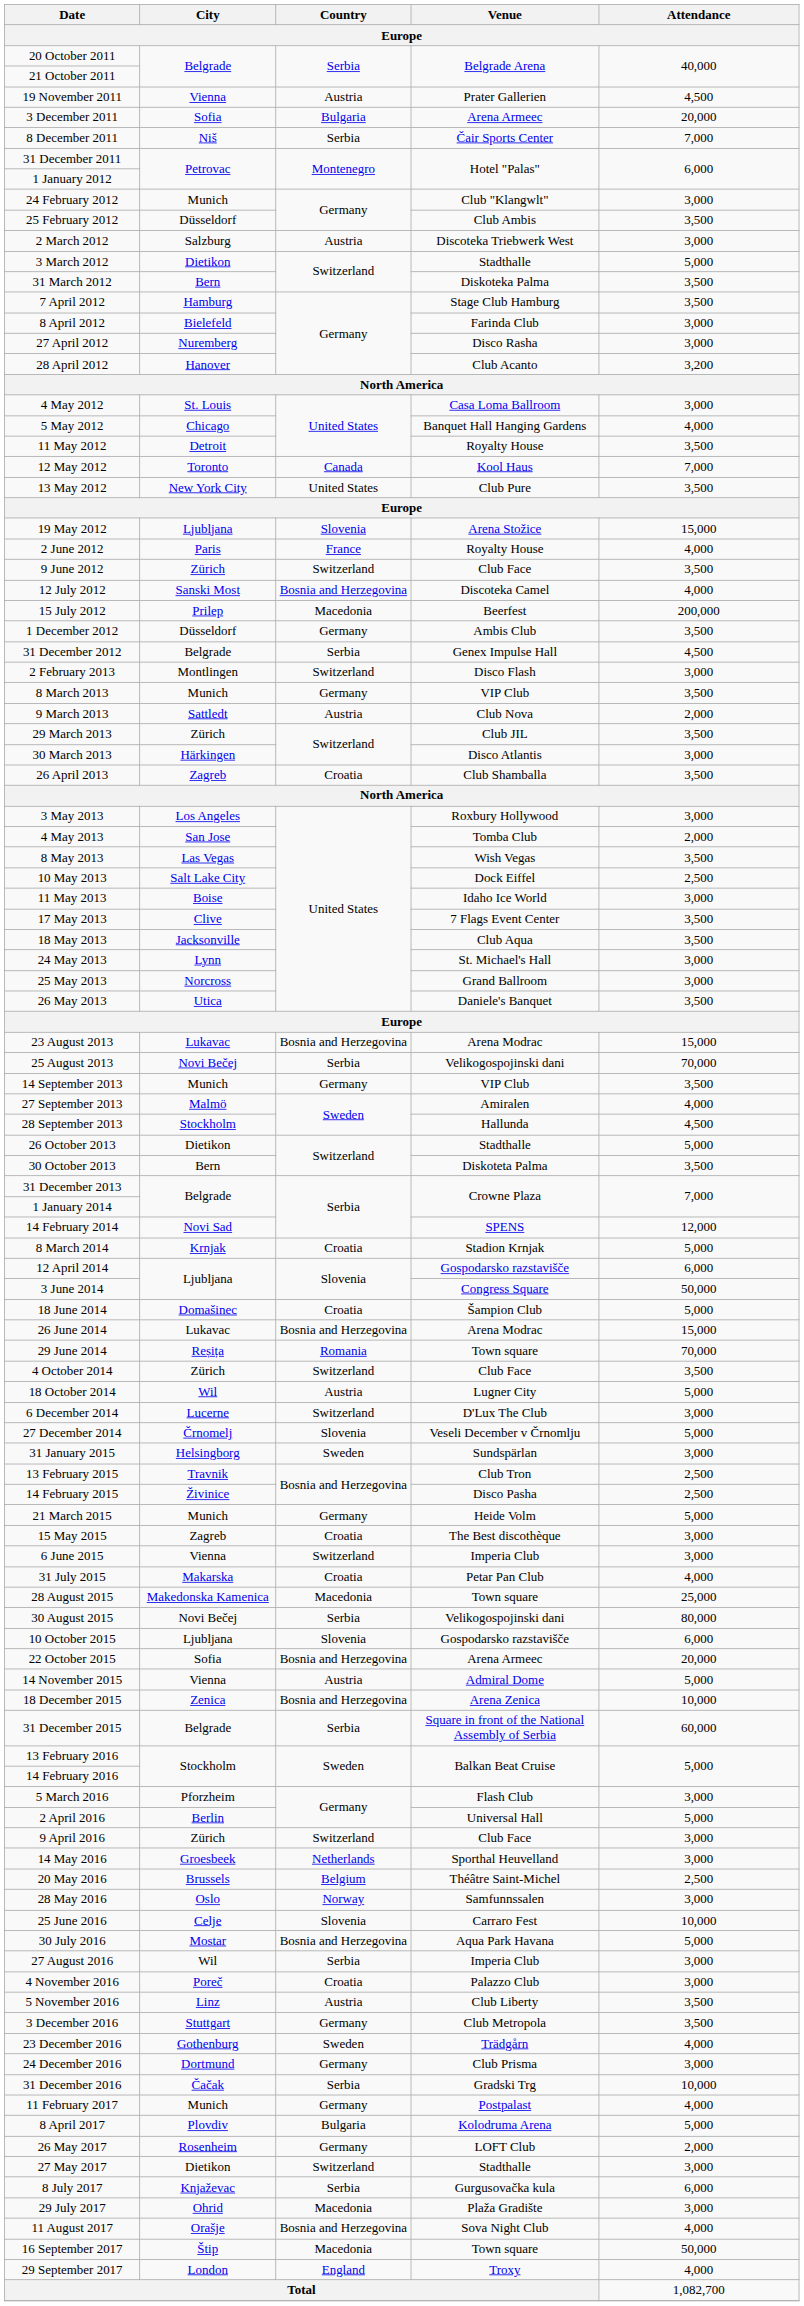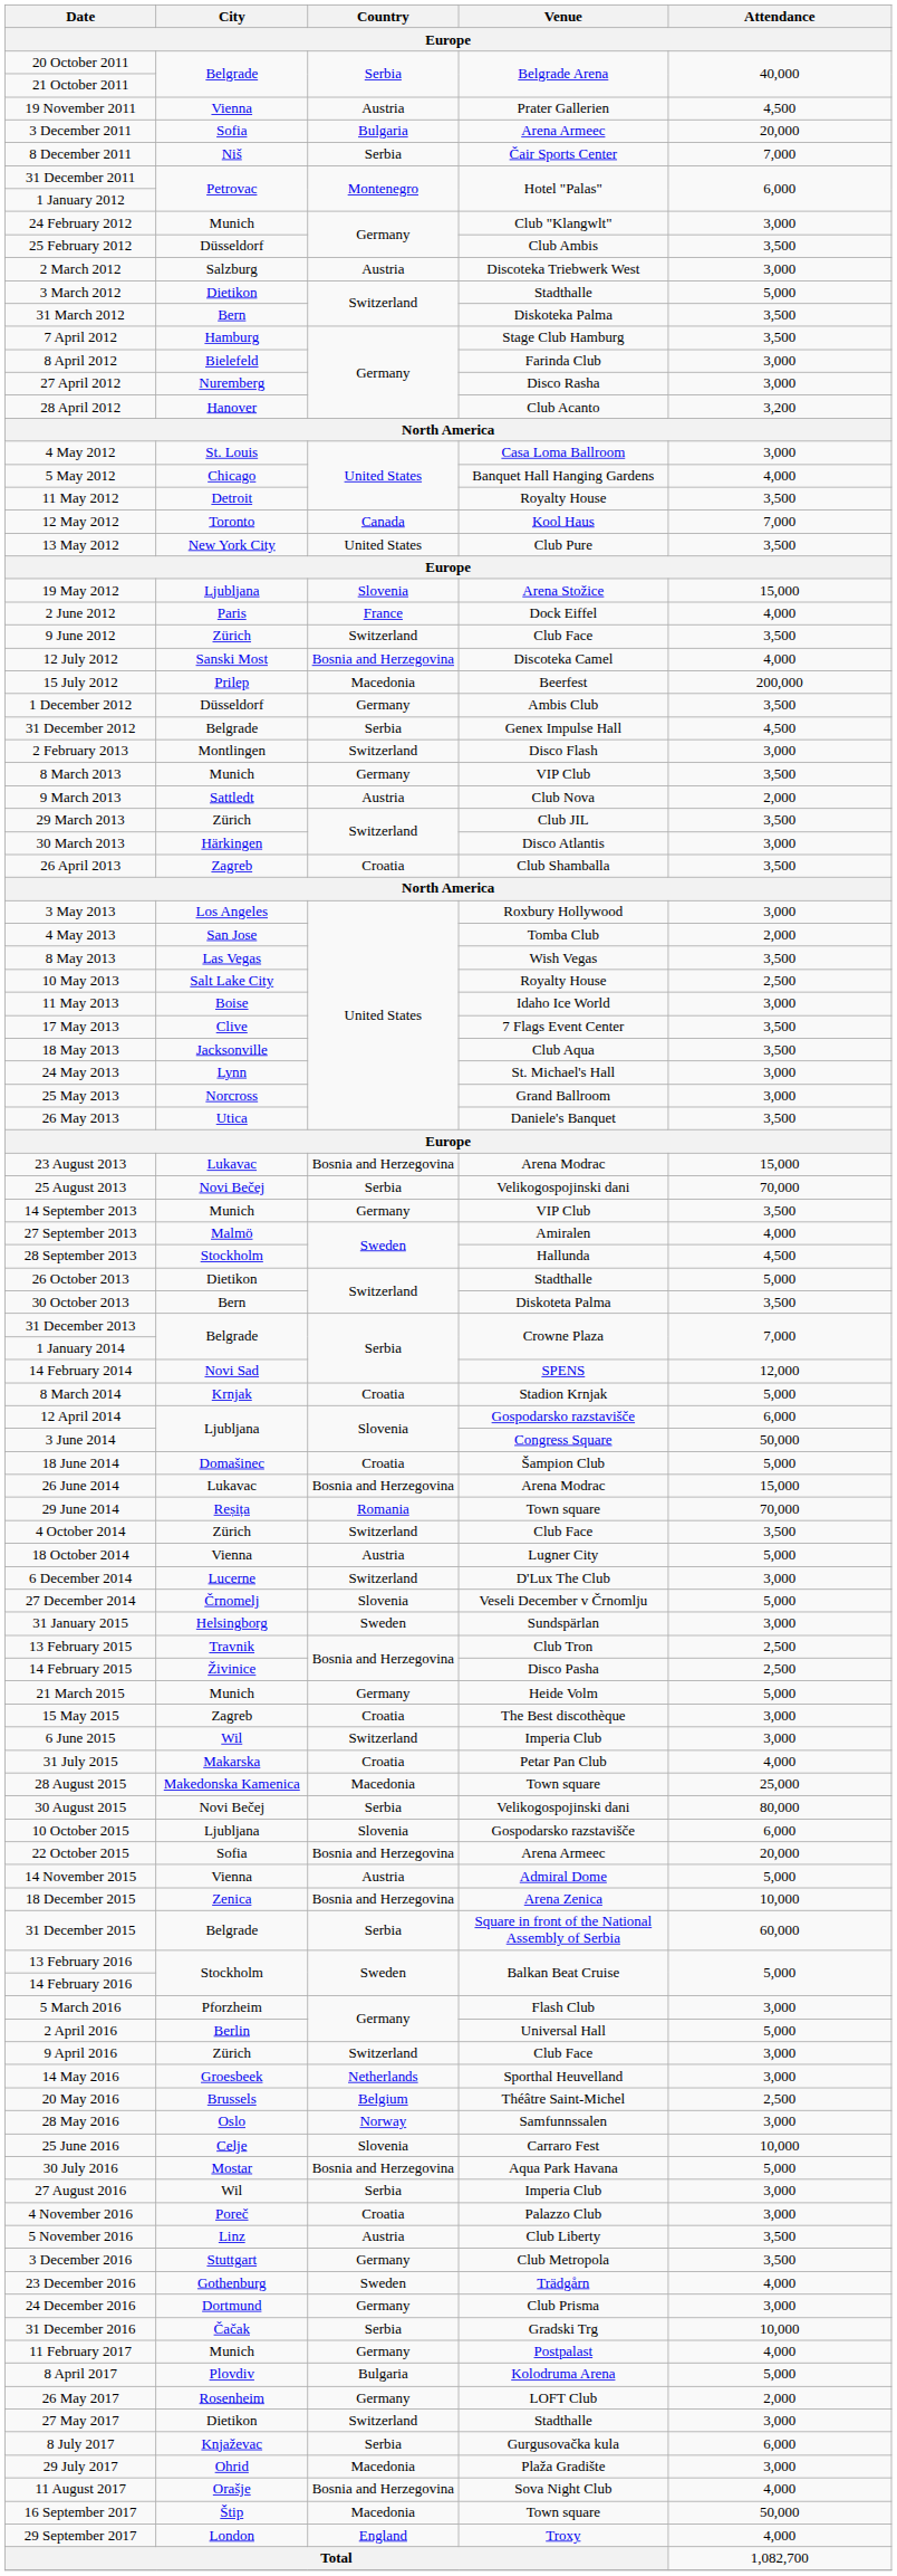2 June 2012 | Venue: Royalty House -> Dock Eiffel
10 May 2013 | Venue: Dock Eiffel -> Royalty House
18 October 2014 | City: Wil -> Vienna
6 June 2015 | City: Vienna -> Wil
